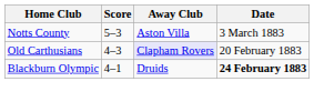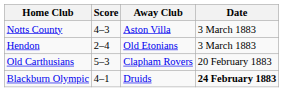Notts County | Score: 5–3 -> 4–3
+ row: Hendon | 2–4 | Old Etonians | 3 March 1883
Old Carthusians | Score: 4–3 -> 5–3
Old Carthusians | Away Club: lavender background -> no background
